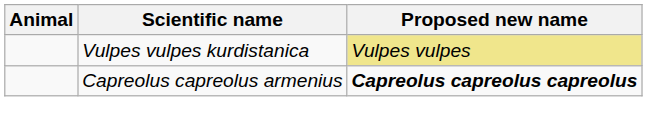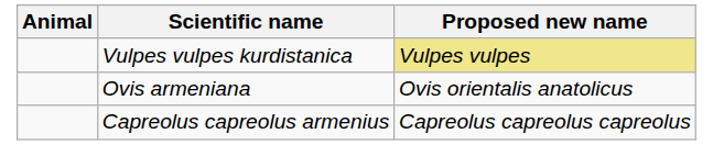+ row: Ovis armeniana | Ovis orientalis anatolicus
Capreolus capreolus armenius | Proposed new name: bold -> normal
